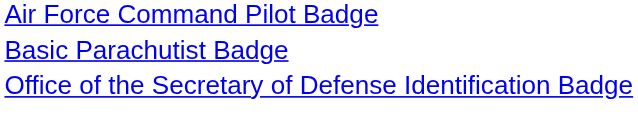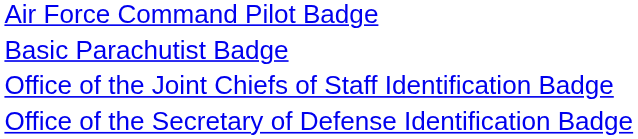+ row: Office of the Joint Chiefs of Staff Identification Badge
